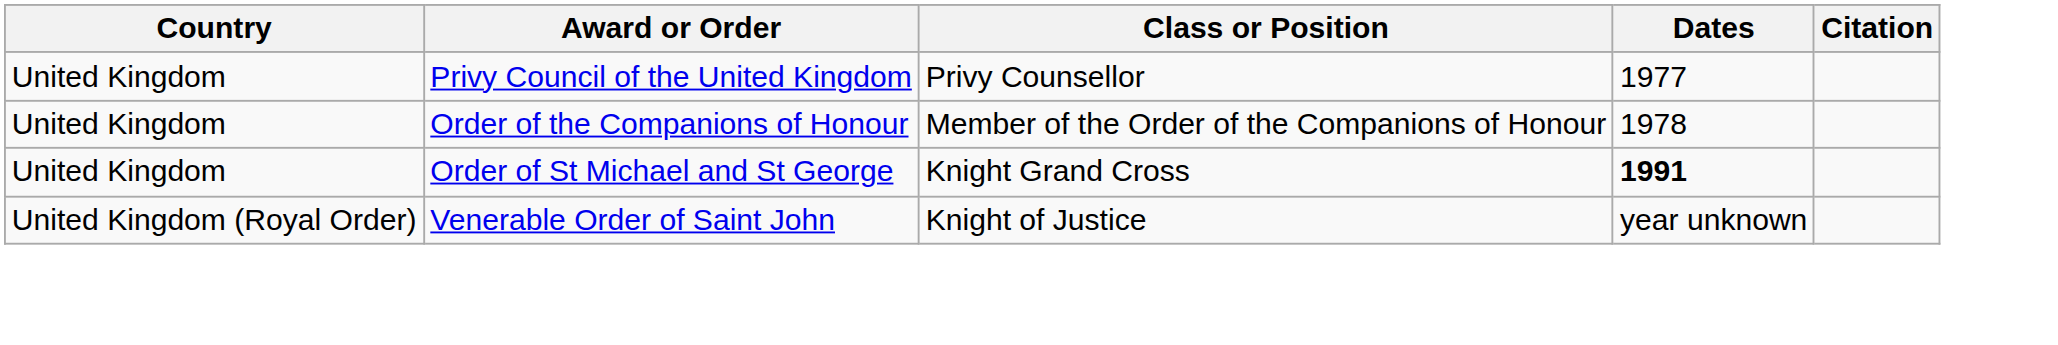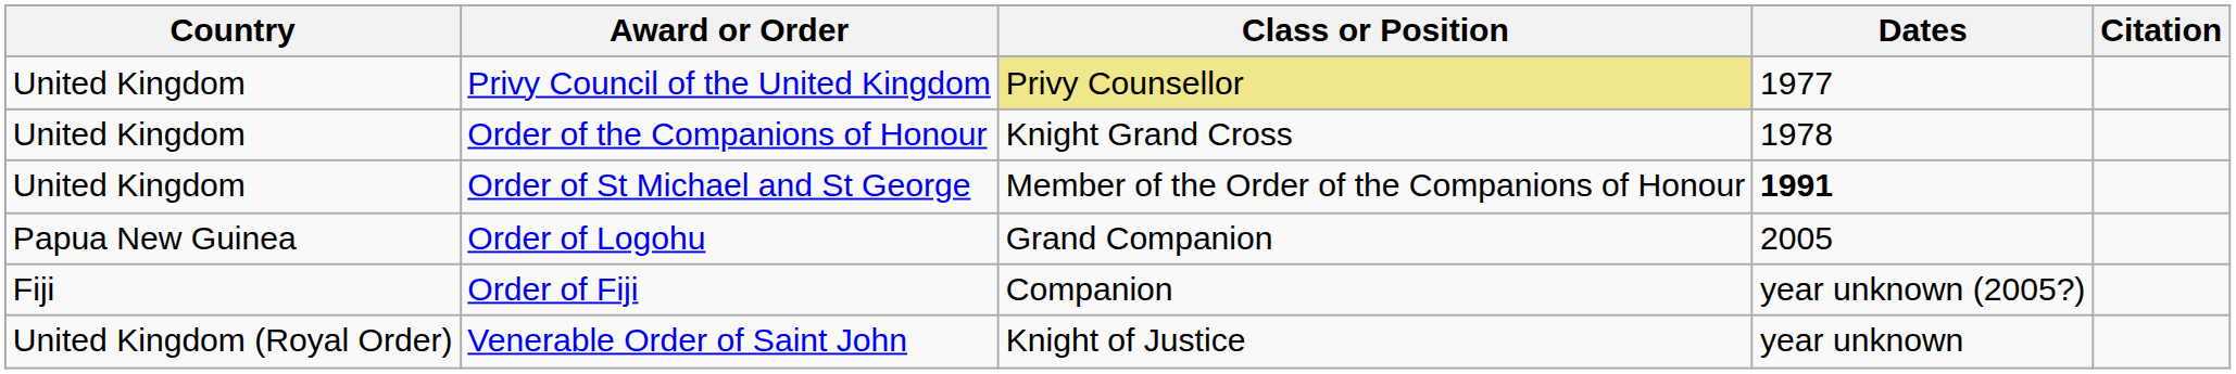Privy Council of the United Kingdom | Class or Position: no background -> khaki background
Order of the Companions of Honour | Class or Position: Member of the Order of the Companions of Honour -> Knight Grand Cross
Order of St Michael and St George | Class or Position: Knight Grand Cross -> Member of the Order of the Companions of Honour
+ row: Papua New Guinea | Order of Logohu | Grand Companion | 2005
+ row: Fiji | Order of Fiji | Companion | year unknown (2005?)
